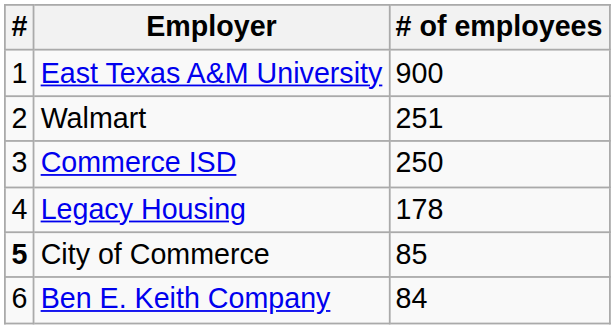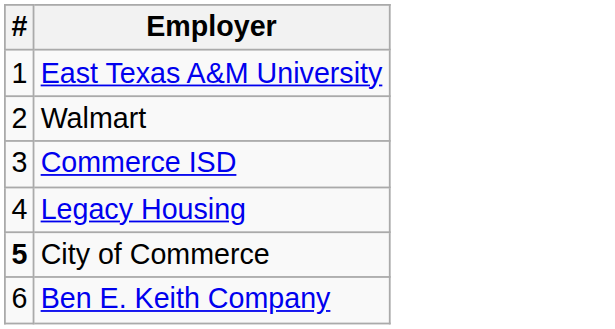- column: # of employees | 900 | 251 | 250 | 178 | 85 | 84
